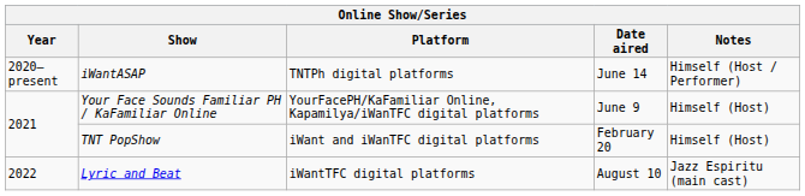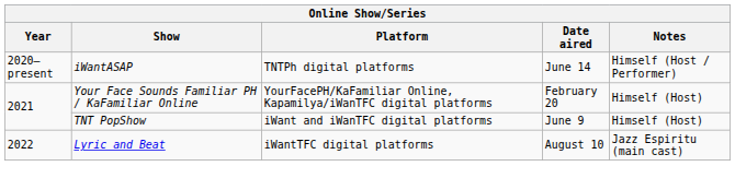Your Face Sounds Familiar PH / KaFamiliar Online | Date aired: June 9 -> February 20
TNT PopShow | Date aired: February 20 -> June 9
